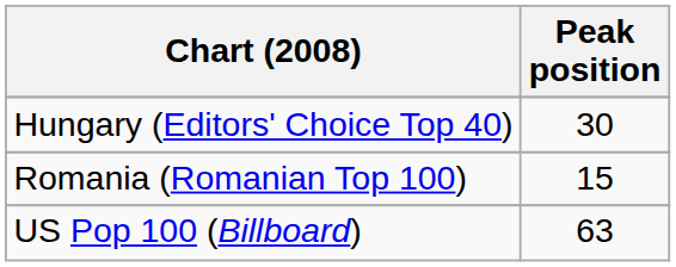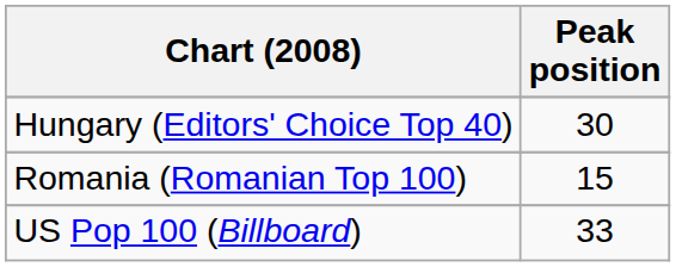US Pop 100 (Billboard) | Peak position: 63 -> 33
